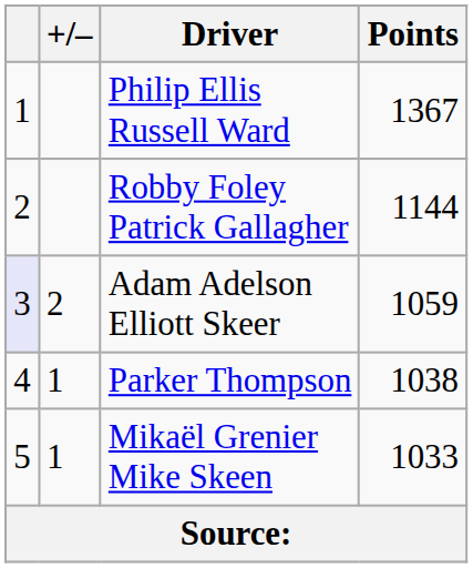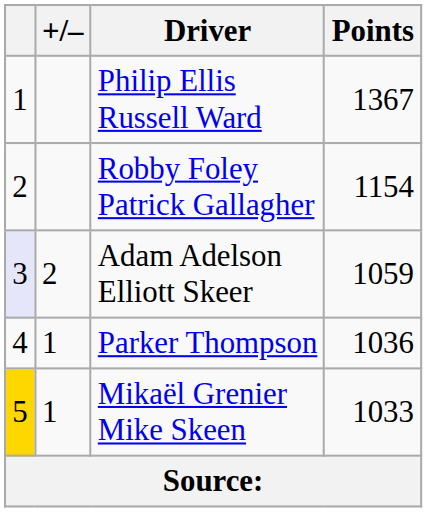Robby Foley Patrick Gallagher | Points: 1144 -> 1154
Parker Thompson | Points: 1038 -> 1036
Mikaël Grenier Mike Skeen | column 1: no background -> gold background
